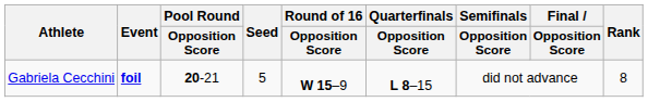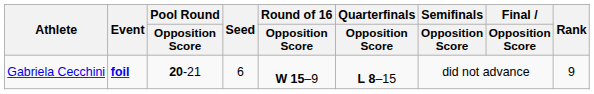Gabriela Cecchini | Seed: 5 -> 6
Gabriela Cecchini | Rank: 8 -> 9
